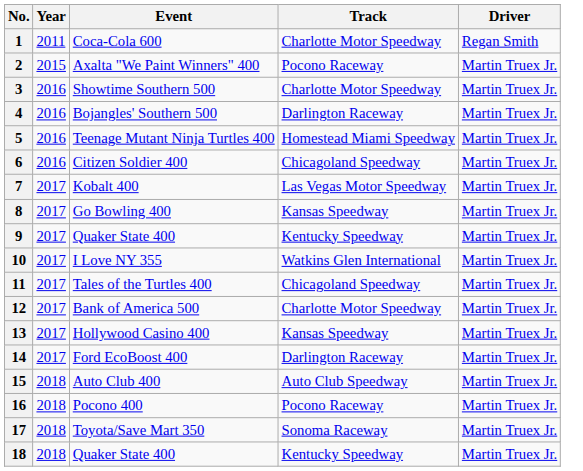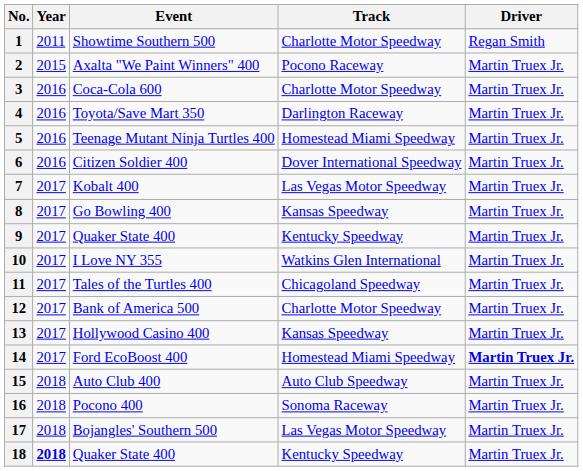1 | Event: Coca-Cola 600 -> Showtime Southern 500
3 | Event: Showtime Southern 500 -> Coca-Cola 600
4 | Event: Bojangles' Southern 500 -> Toyota/Save Mart 350
6 | Track: Chicagoland Speedway -> Dover International Speedway
14 | Track: Darlington Raceway -> Homestead Miami Speedway
14 | Driver: normal -> bold
16 | Track: Pocono Raceway -> Sonoma Raceway
17 | Event: Toyota/Save Mart 350 -> Bojangles' Southern 500
17 | Track: Sonoma Raceway -> Las Vegas Motor Speedway
18 | Year: normal -> bold
